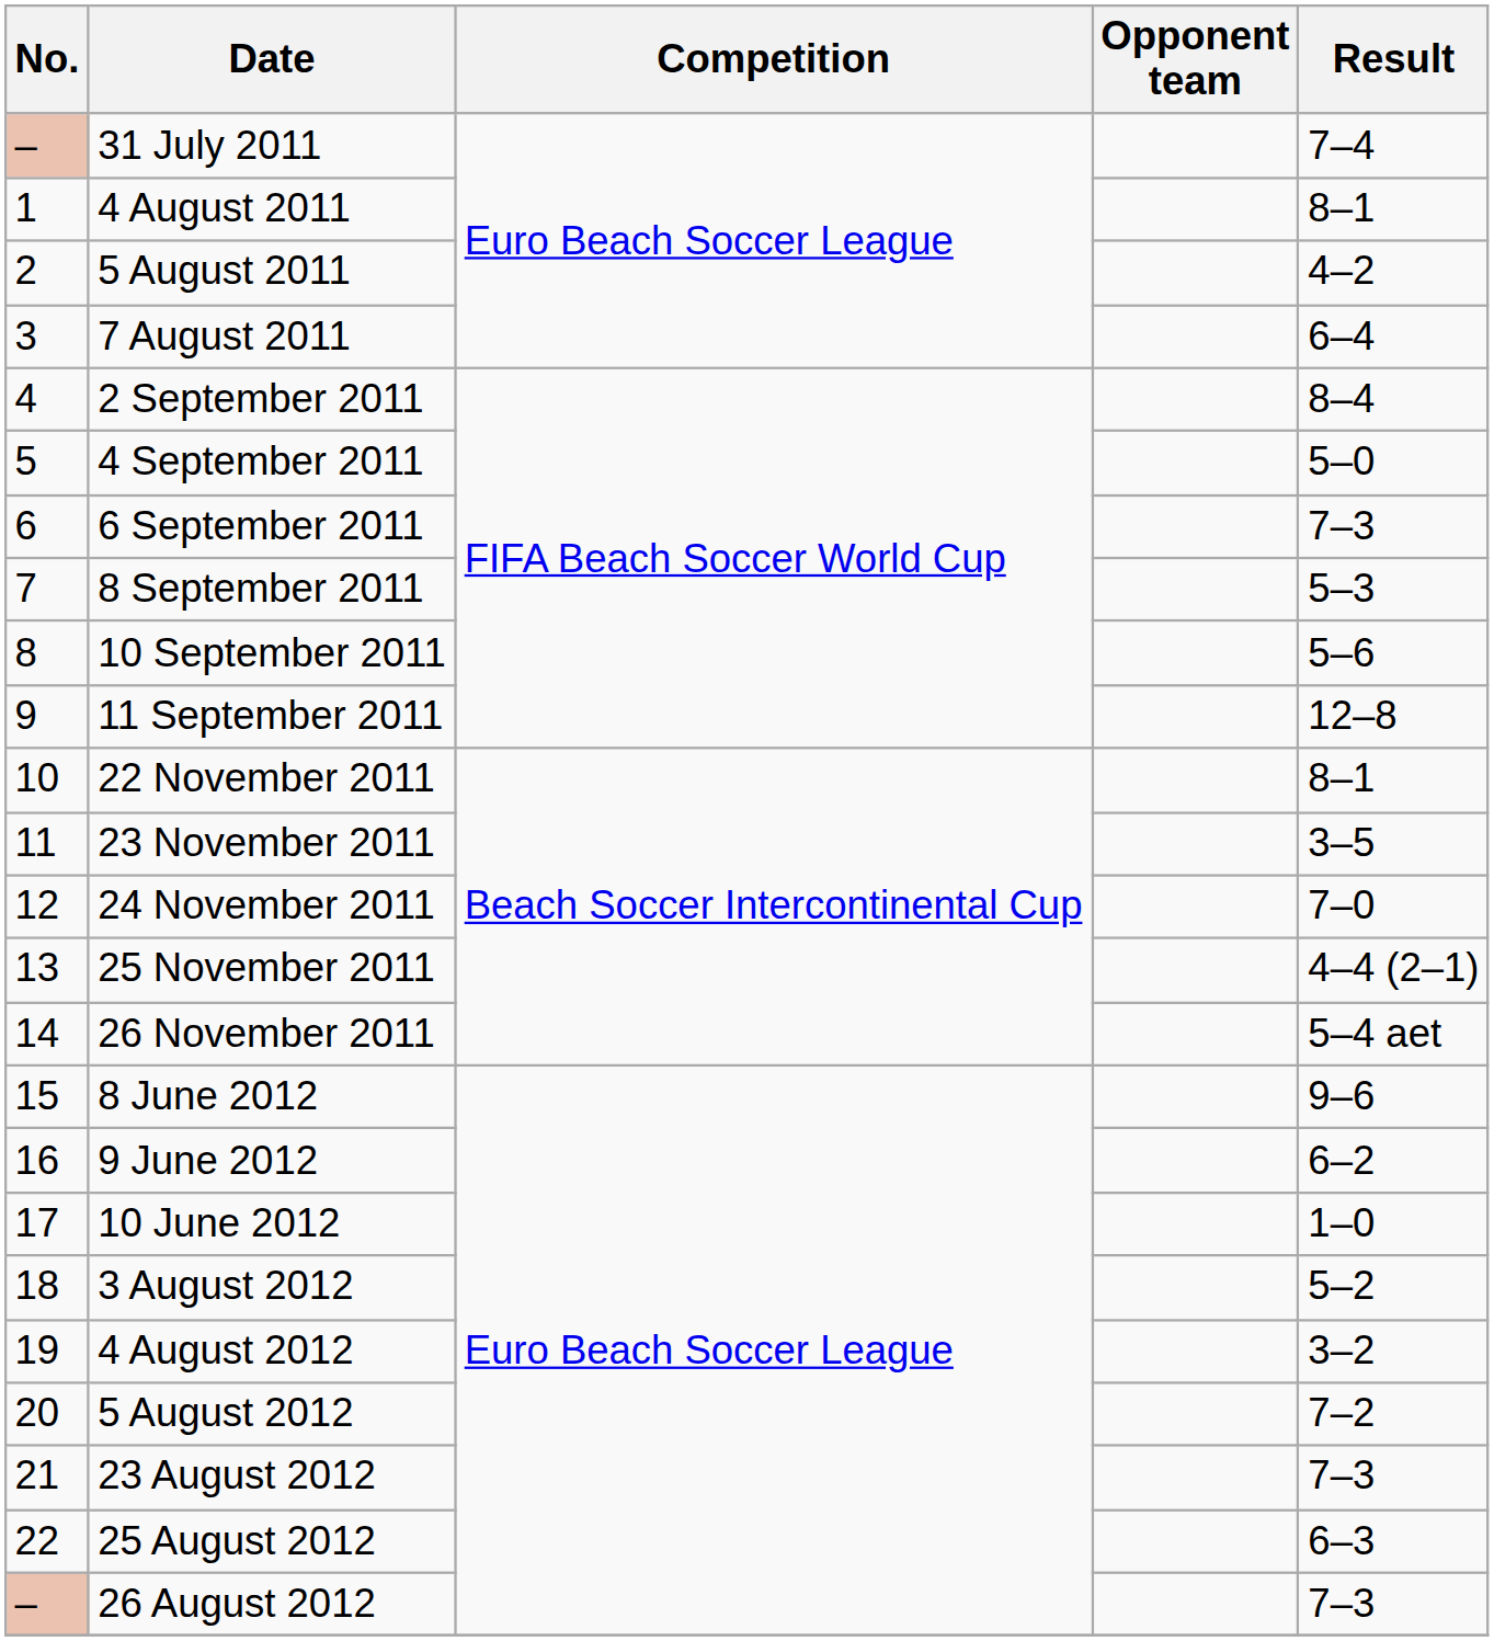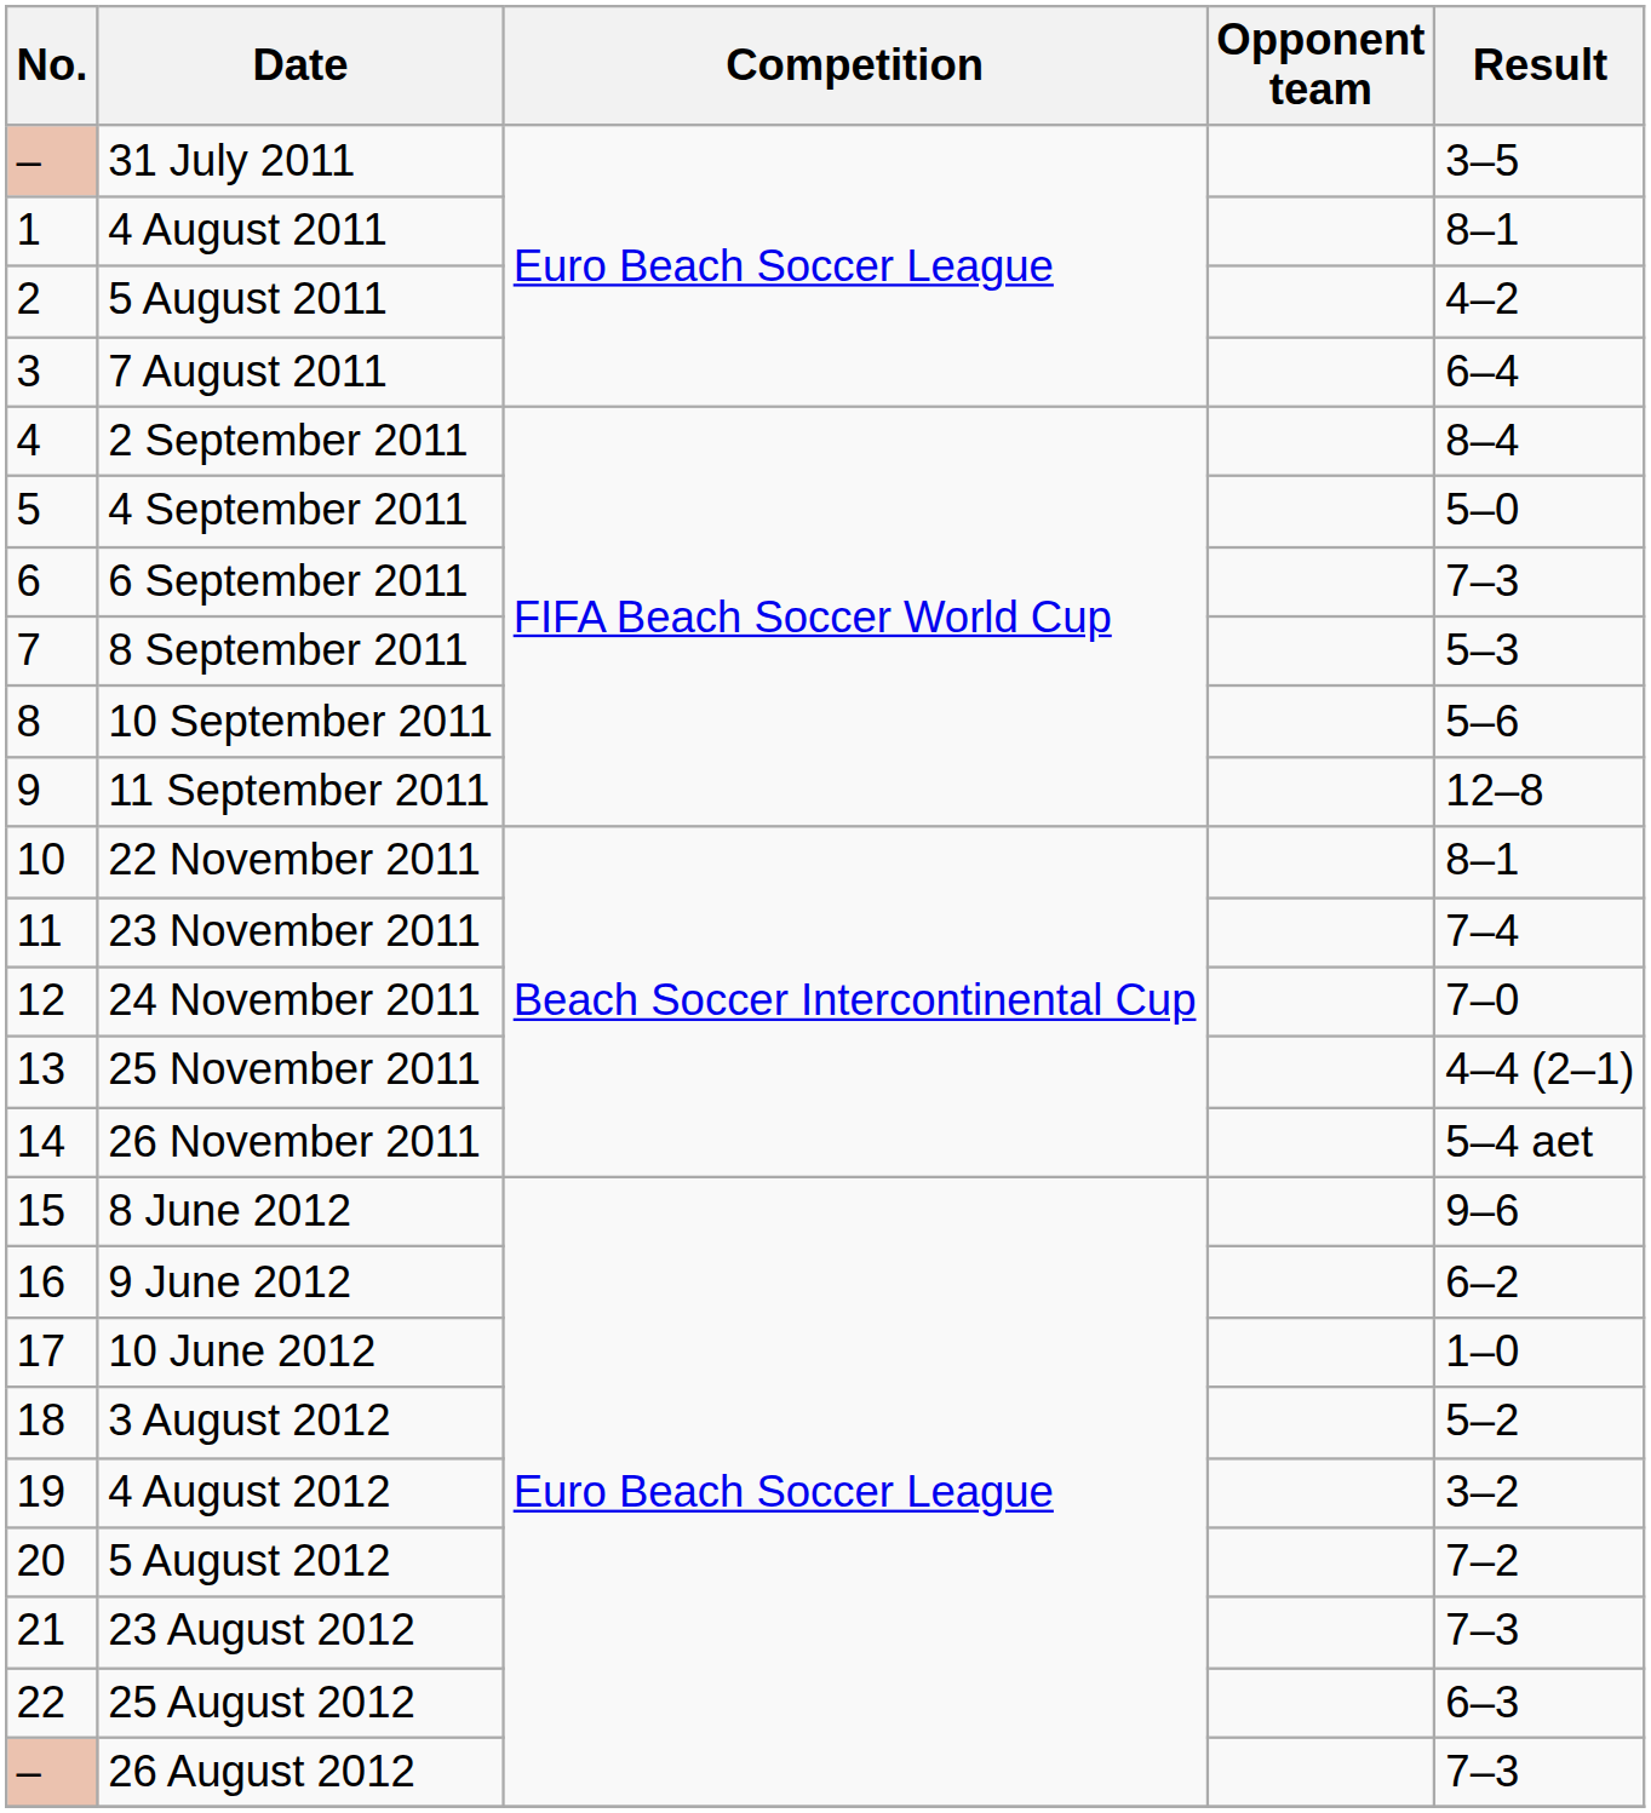31 July 2011 | Result: 7–4 -> 3–5
23 November 2011 | Result: 3–5 -> 7–4
